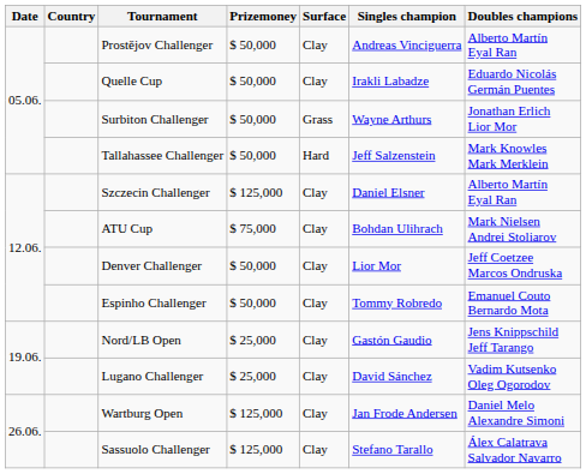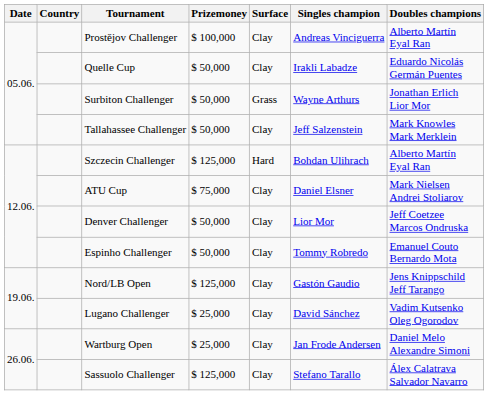Prostějov Challenger | Prizemoney: $ 50,000 -> $ 100,000
Tallahassee Challenger | Surface: Hard -> Clay
Szczecin Challenger | Surface: Clay -> Hard
Szczecin Challenger | Singles champion: Daniel Elsner -> Bohdan Ulihrach
ATU Cup | Singles champion: Bohdan Ulihrach -> Daniel Elsner
Nord/LB Open | Prizemoney: $ 25,000 -> $ 125,000
Wartburg Open | Prizemoney: $ 125,000 -> $ 25,000
